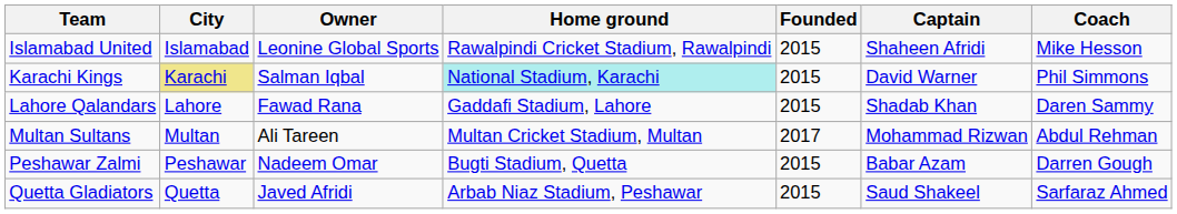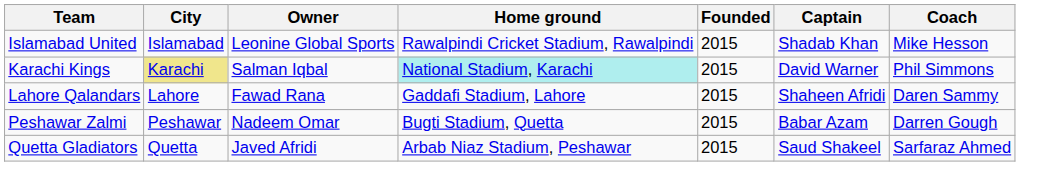Islamabad United | Captain: Shaheen Afridi -> Shadab Khan
Lahore Qalandars | Captain: Shadab Khan -> Shaheen Afridi
- row: Multan Sultans | Multan | Ali Tareen | Multan Cricket Stadium, Multan | 2017 | Mohammad Rizwan | Abdul Rehman
